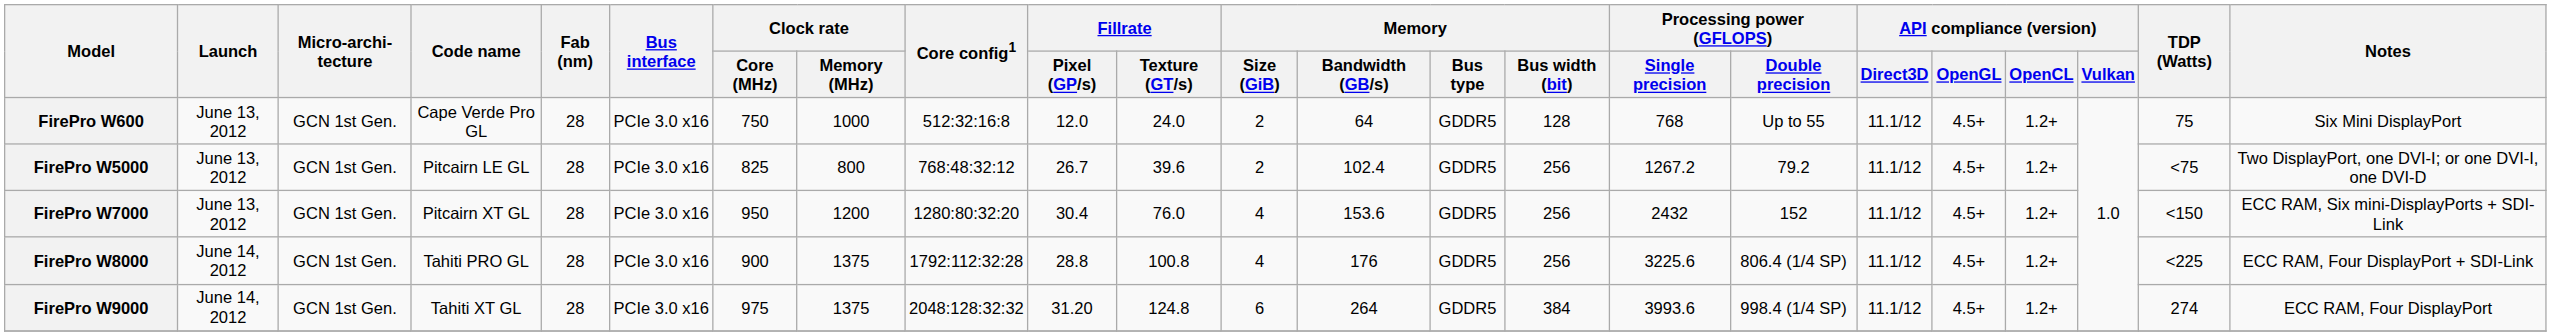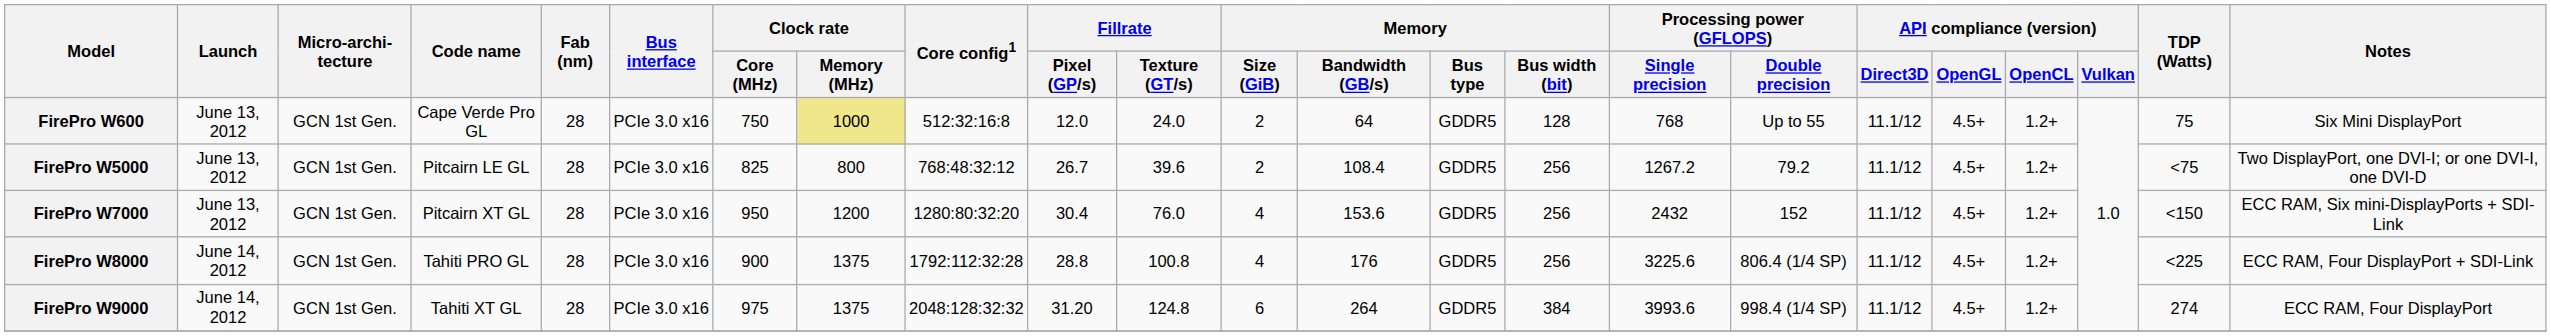FirePro W600 | Clock rate / Memory (MHz): no background -> khaki background
FirePro W5000 | Memory / Bandwidth (GB/s): 102.4 -> 108.4
